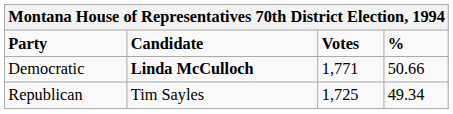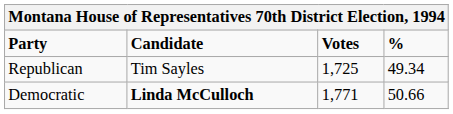rows swapped: Democratic <-> Republican
